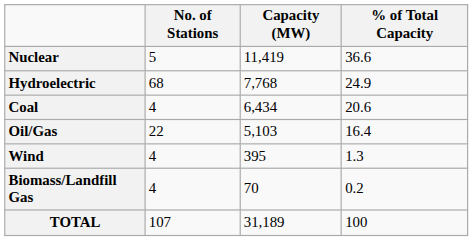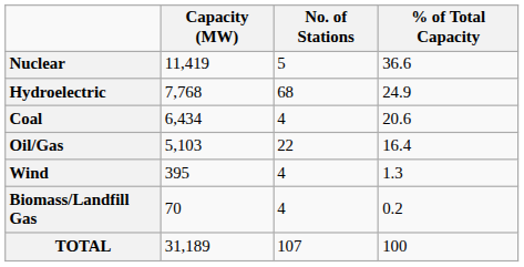columns swapped: Capacity (MW) <-> No. of Stations
